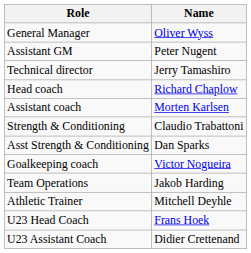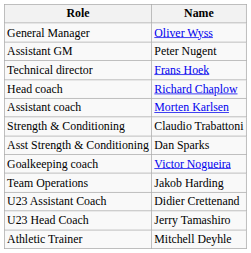Technical director | Name: Jerry Tamashiro -> Frans Hoek
rows swapped: Athletic Trainer <-> U23 Assistant Coach
U23 Head Coach | Name: Frans Hoek -> Jerry Tamashiro
